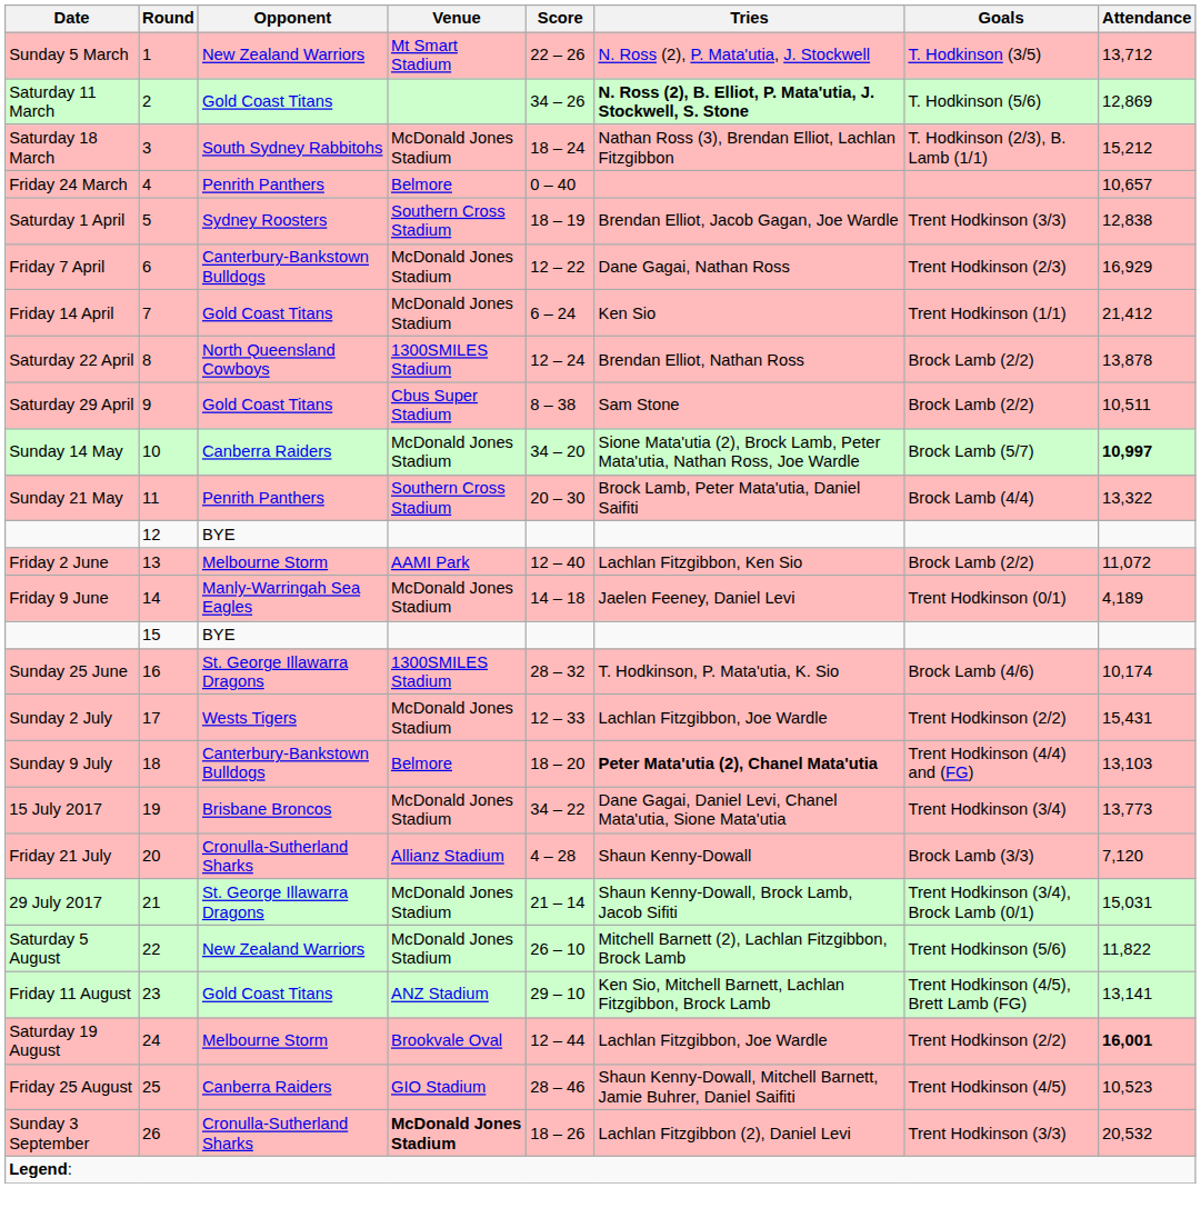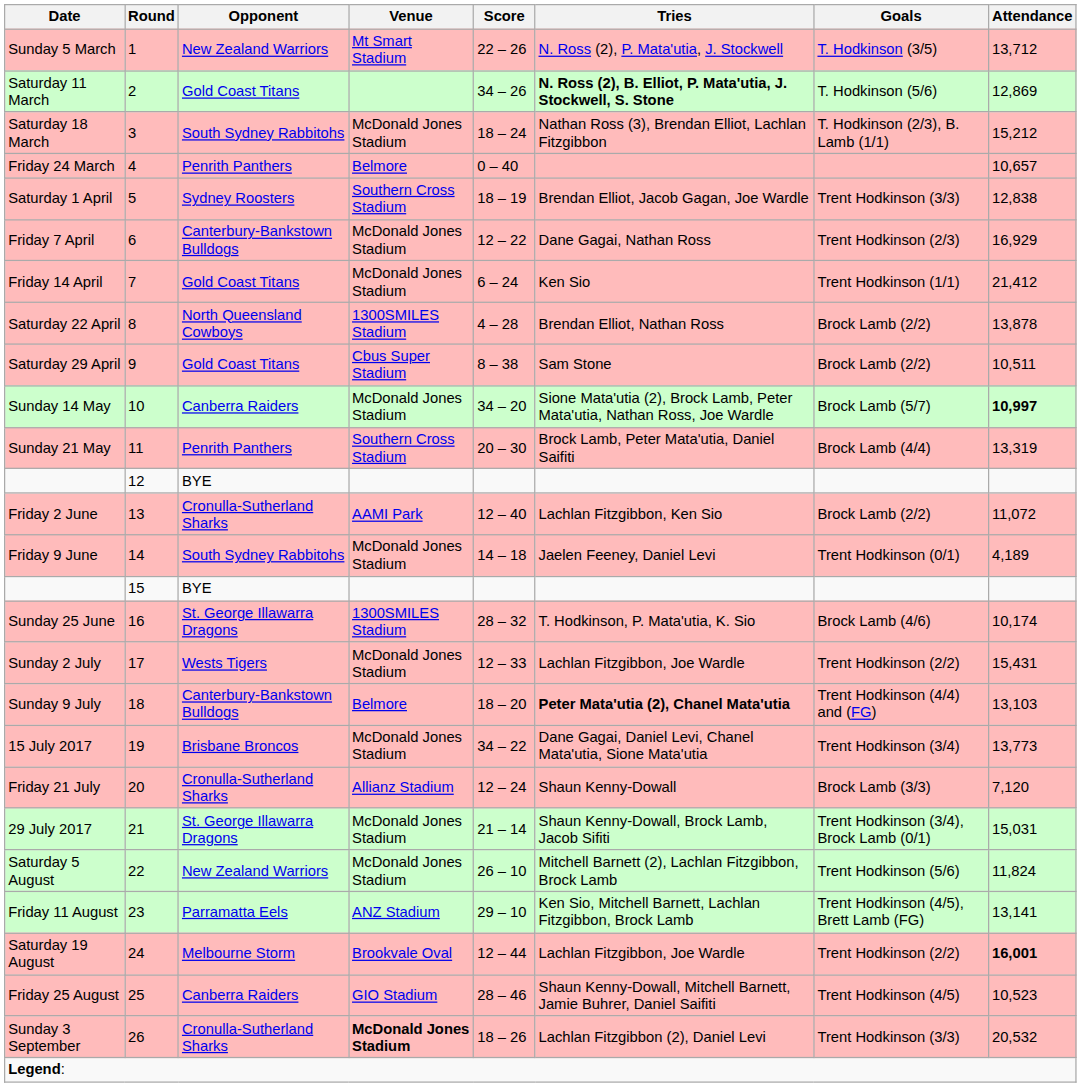Saturday 22 April | Score: 12 – 24 -> 4 – 28
Sunday 21 May | Attendance: 13,322 -> 13,319
Friday 2 June | Opponent: Melbourne Storm -> Cronulla-Sutherland Sharks
Friday 9 June | Opponent: Manly-Warringah Sea Eagles -> South Sydney Rabbitohs
Friday 21 July | Score: 4 – 28 -> 12 – 24
Saturday 5 August | Attendance: 11,822 -> 11,824
Friday 11 August | Opponent: Gold Coast Titans -> Parramatta Eels
